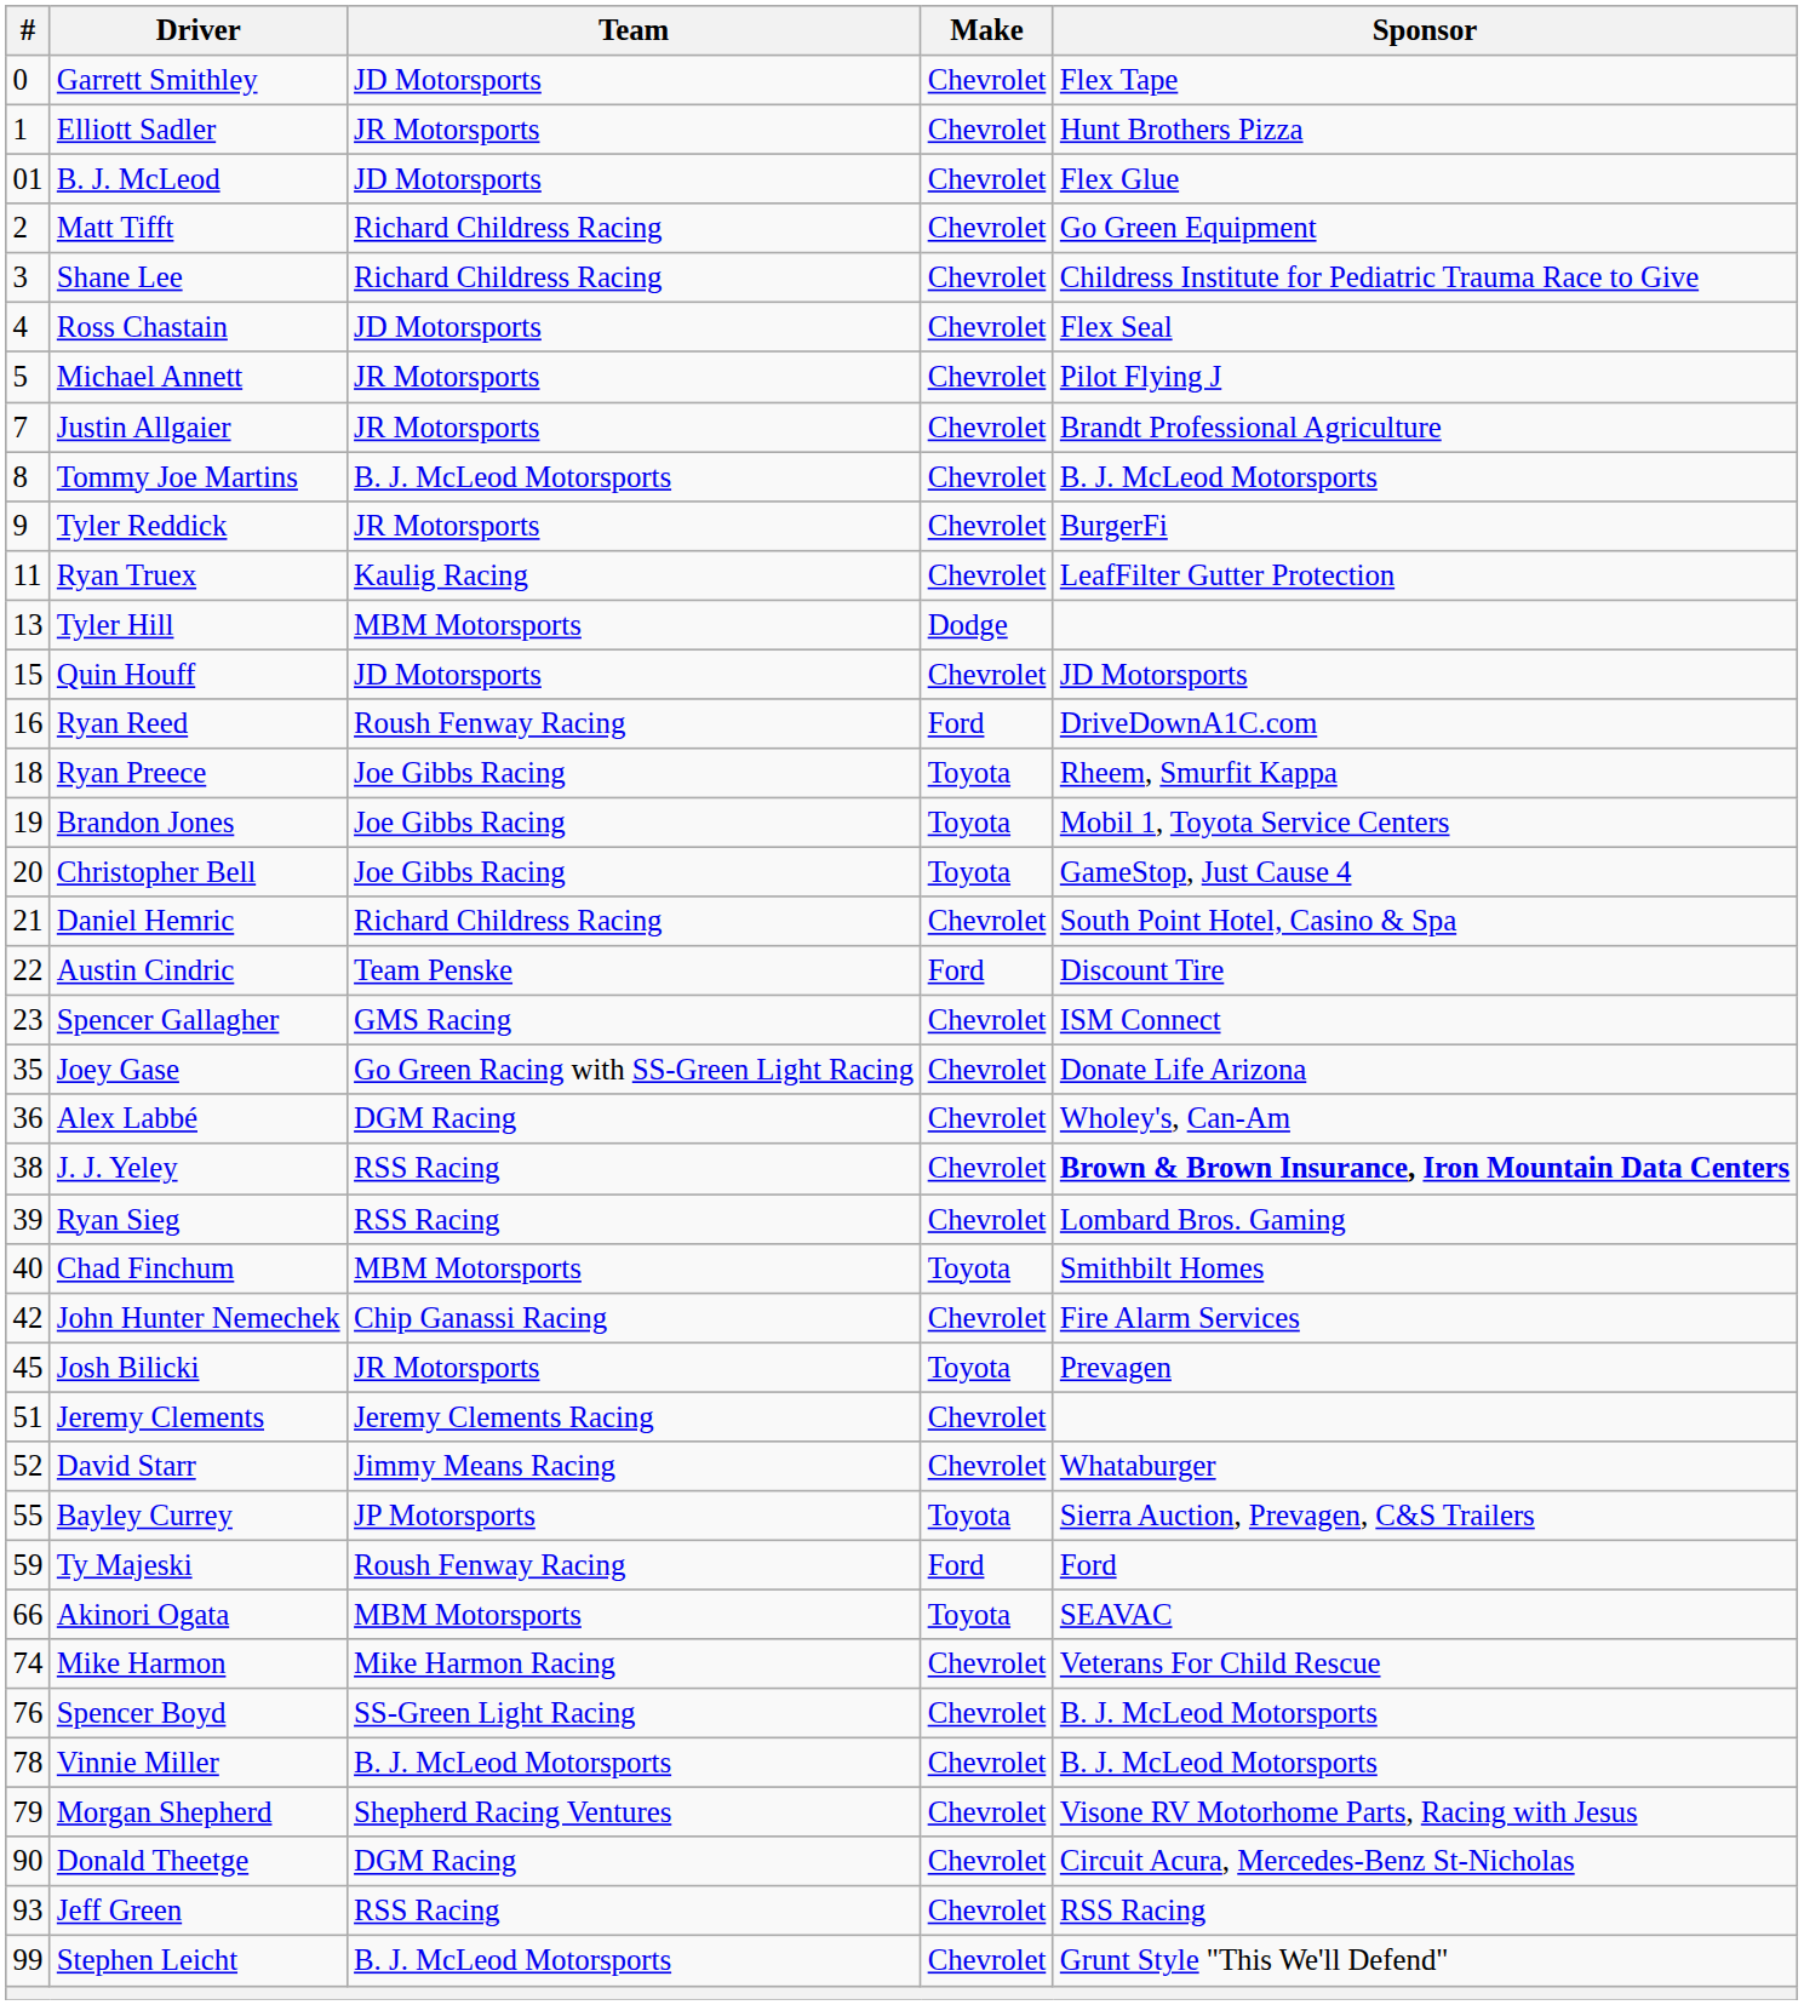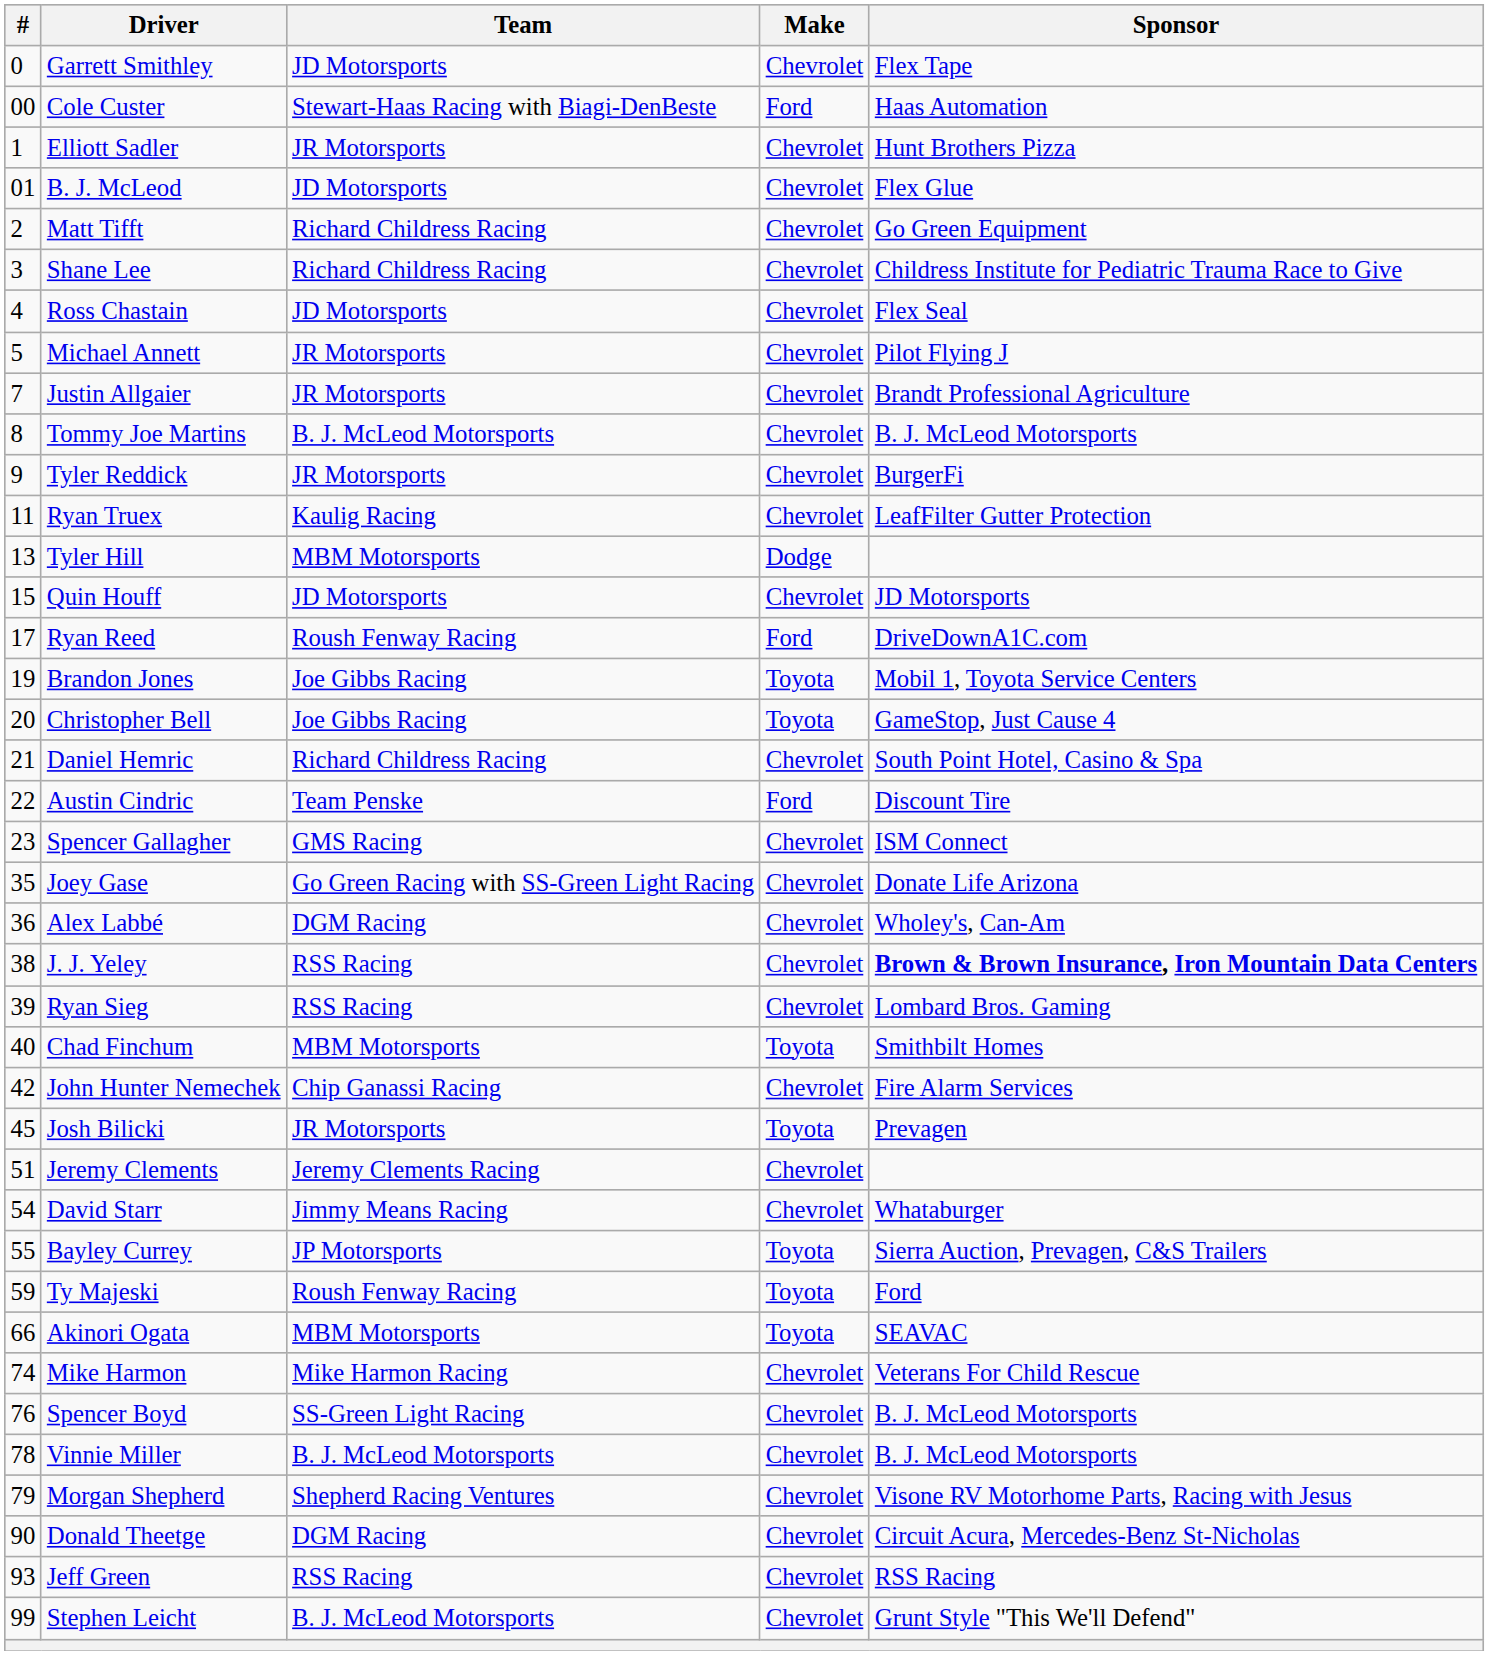+ row: 00 | Cole Custer | Stewart-Haas Racing with Biagi-DenBeste | Ford | Haas Automation
Ryan Reed | #: 16 -> 17
- row: 18 | Ryan Preece | Joe Gibbs Racing | Toyota | Rheem, Smurfit Kappa
David Starr | #: 52 -> 54
Ty Majeski | Make: Ford -> Toyota
